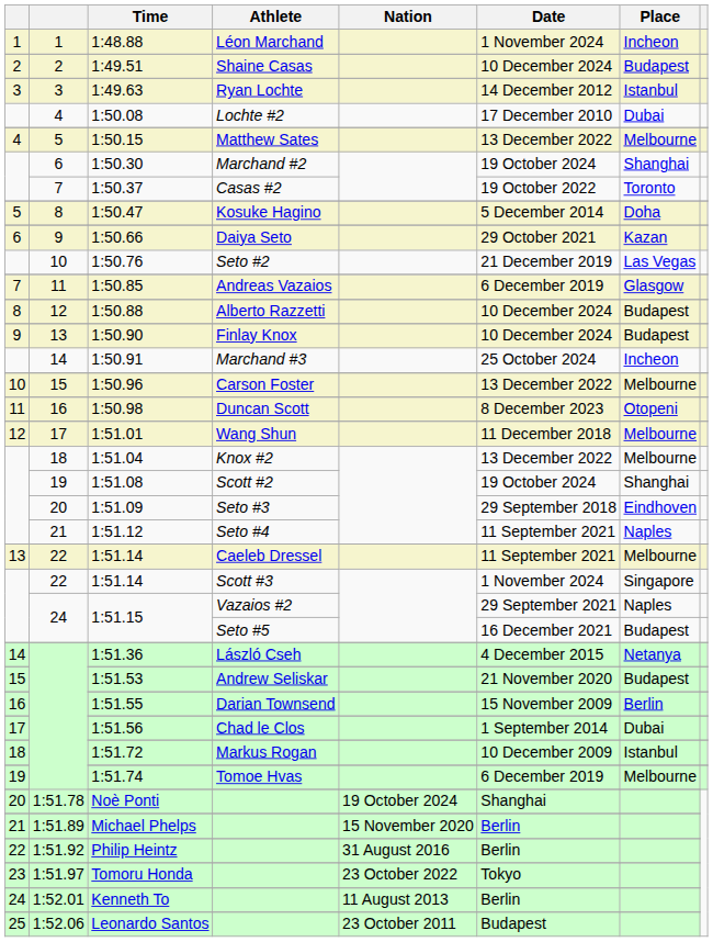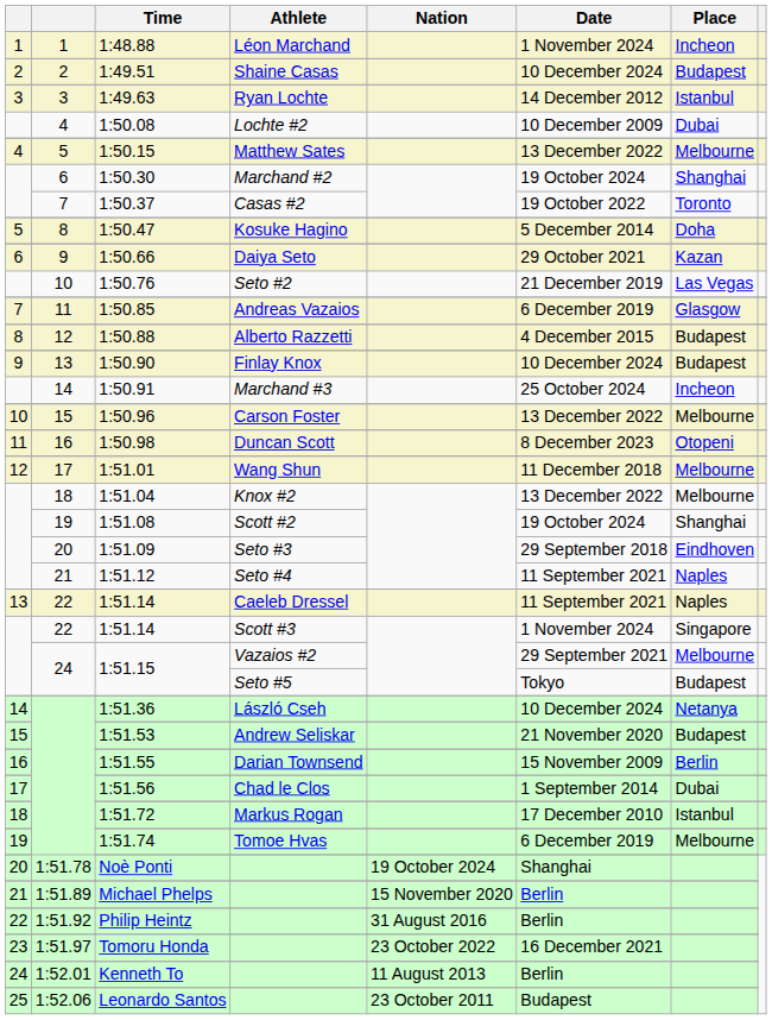1:50.08 | Date: 17 December 2010 -> 10 December 2009
1:50.88 | Date: 10 December 2024 -> 4 December 2015
1:51.14 / Caeleb Dressel | Place: Melbourne -> Naples
1:51.15 / Vazaios #2 | Place: Naples -> Melbourne
1:51.15 / Seto #5 | Date: 16 December 2021 -> Tokyo
1:51.36 | Date: 4 December 2015 -> 10 December 2024
1:51.72 | Date: 10 December 2009 -> 17 December 2010
Tomoru Honda | Date: Tokyo -> 16 December 2021
